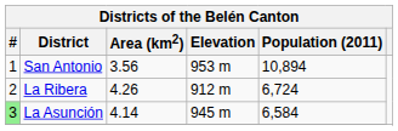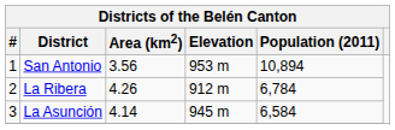La Ribera | Population (2011): 6,724 -> 6,784
La Asunción | #: lightgreen background -> no background
